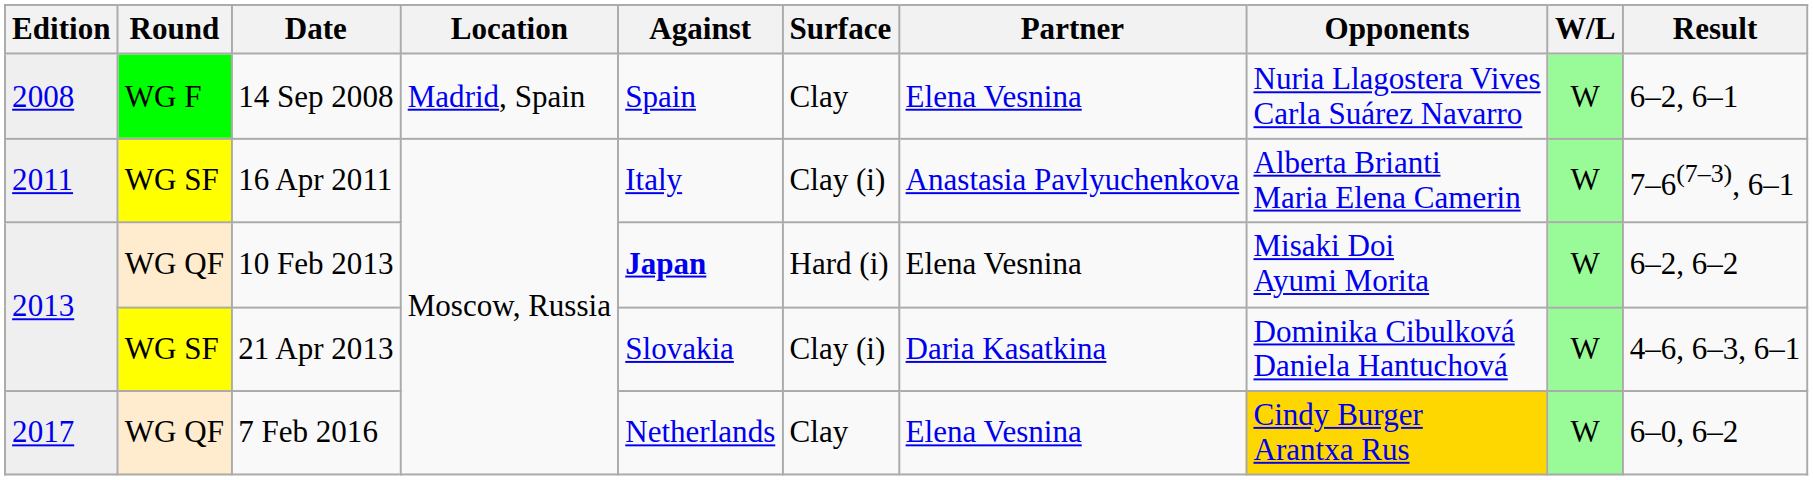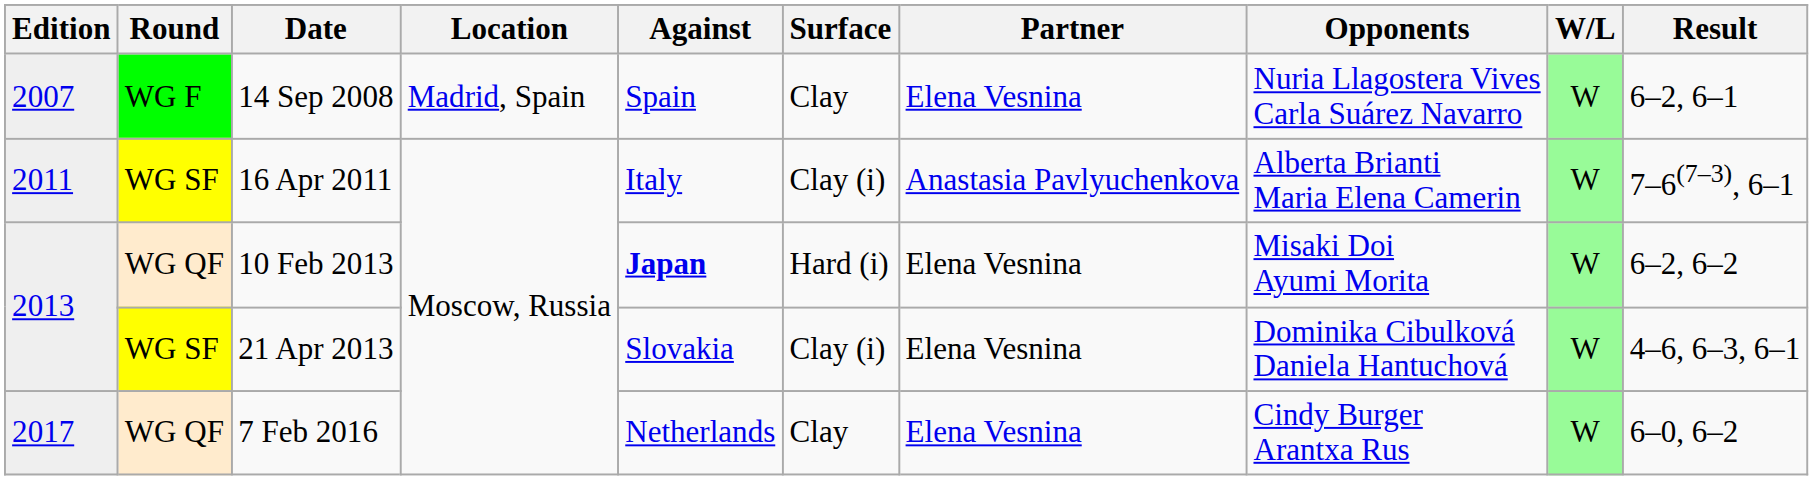14 Sep 2008 | Edition: 2008 -> 2007
21 Apr 2013 | Partner: Daria Kasatkina -> Elena Vesnina
7 Feb 2016 | Opponents: gold background -> no background
